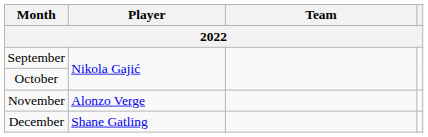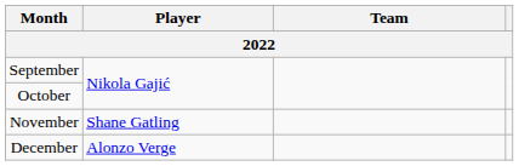November | Player: Alonzo Verge -> Shane Gatling
December | Player: Shane Gatling -> Alonzo Verge
